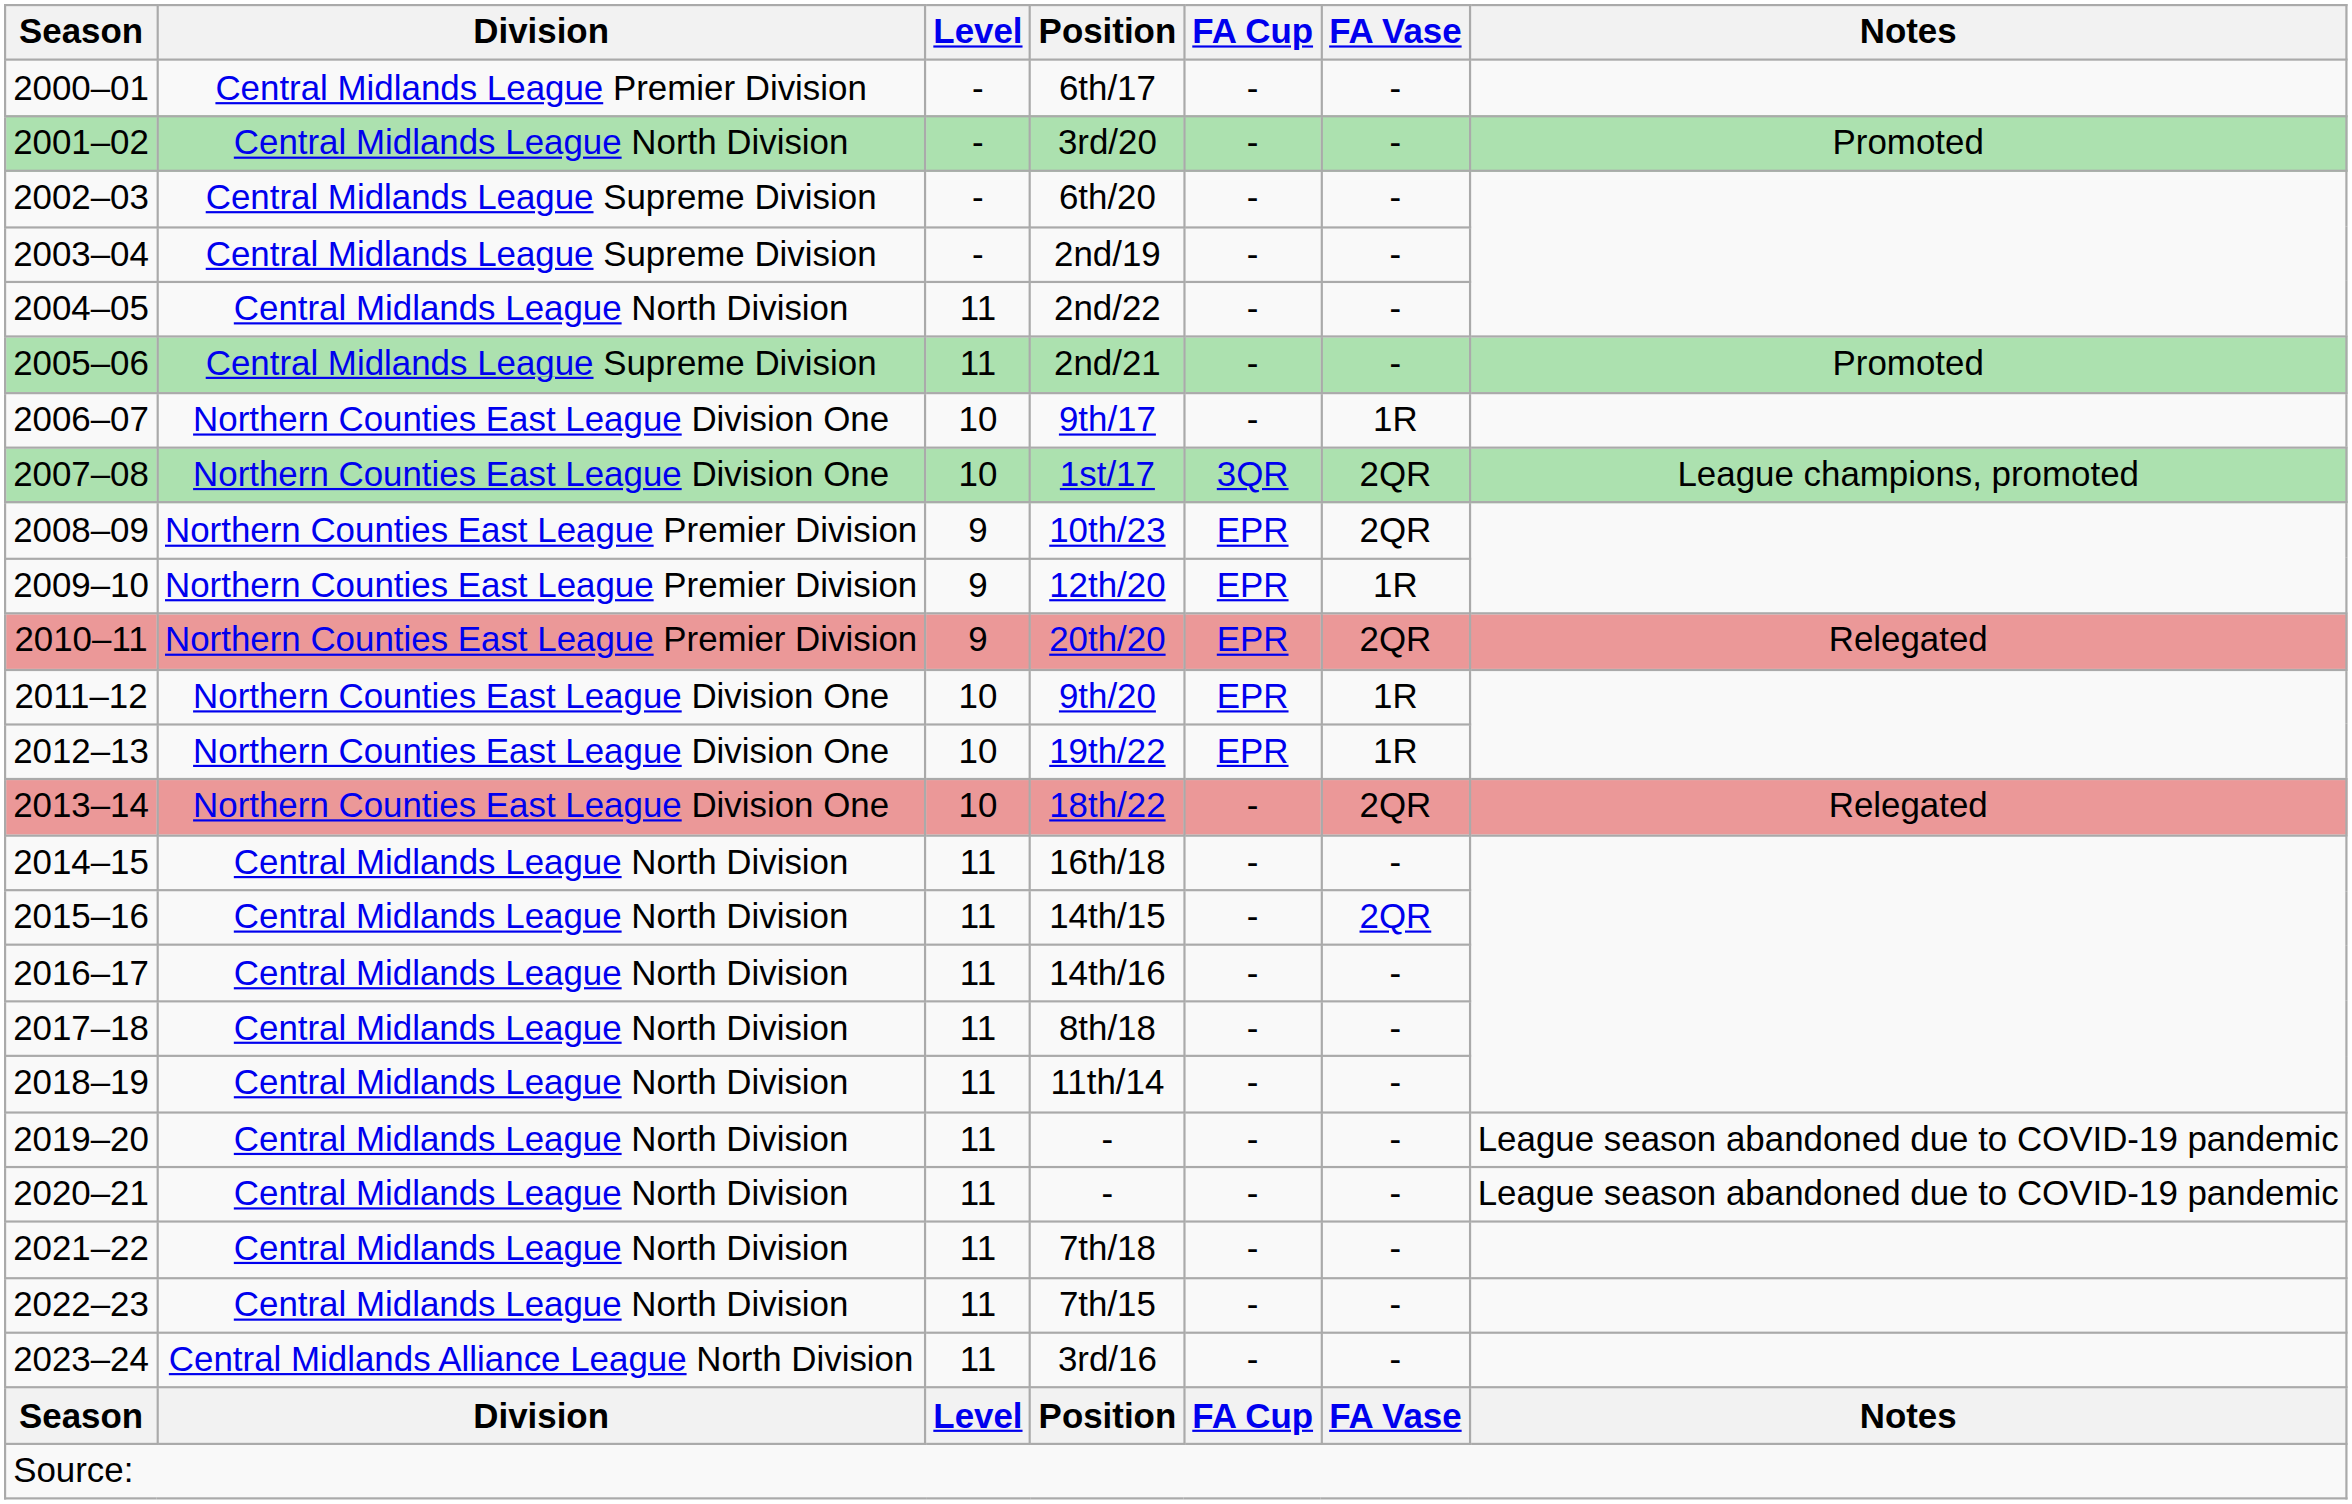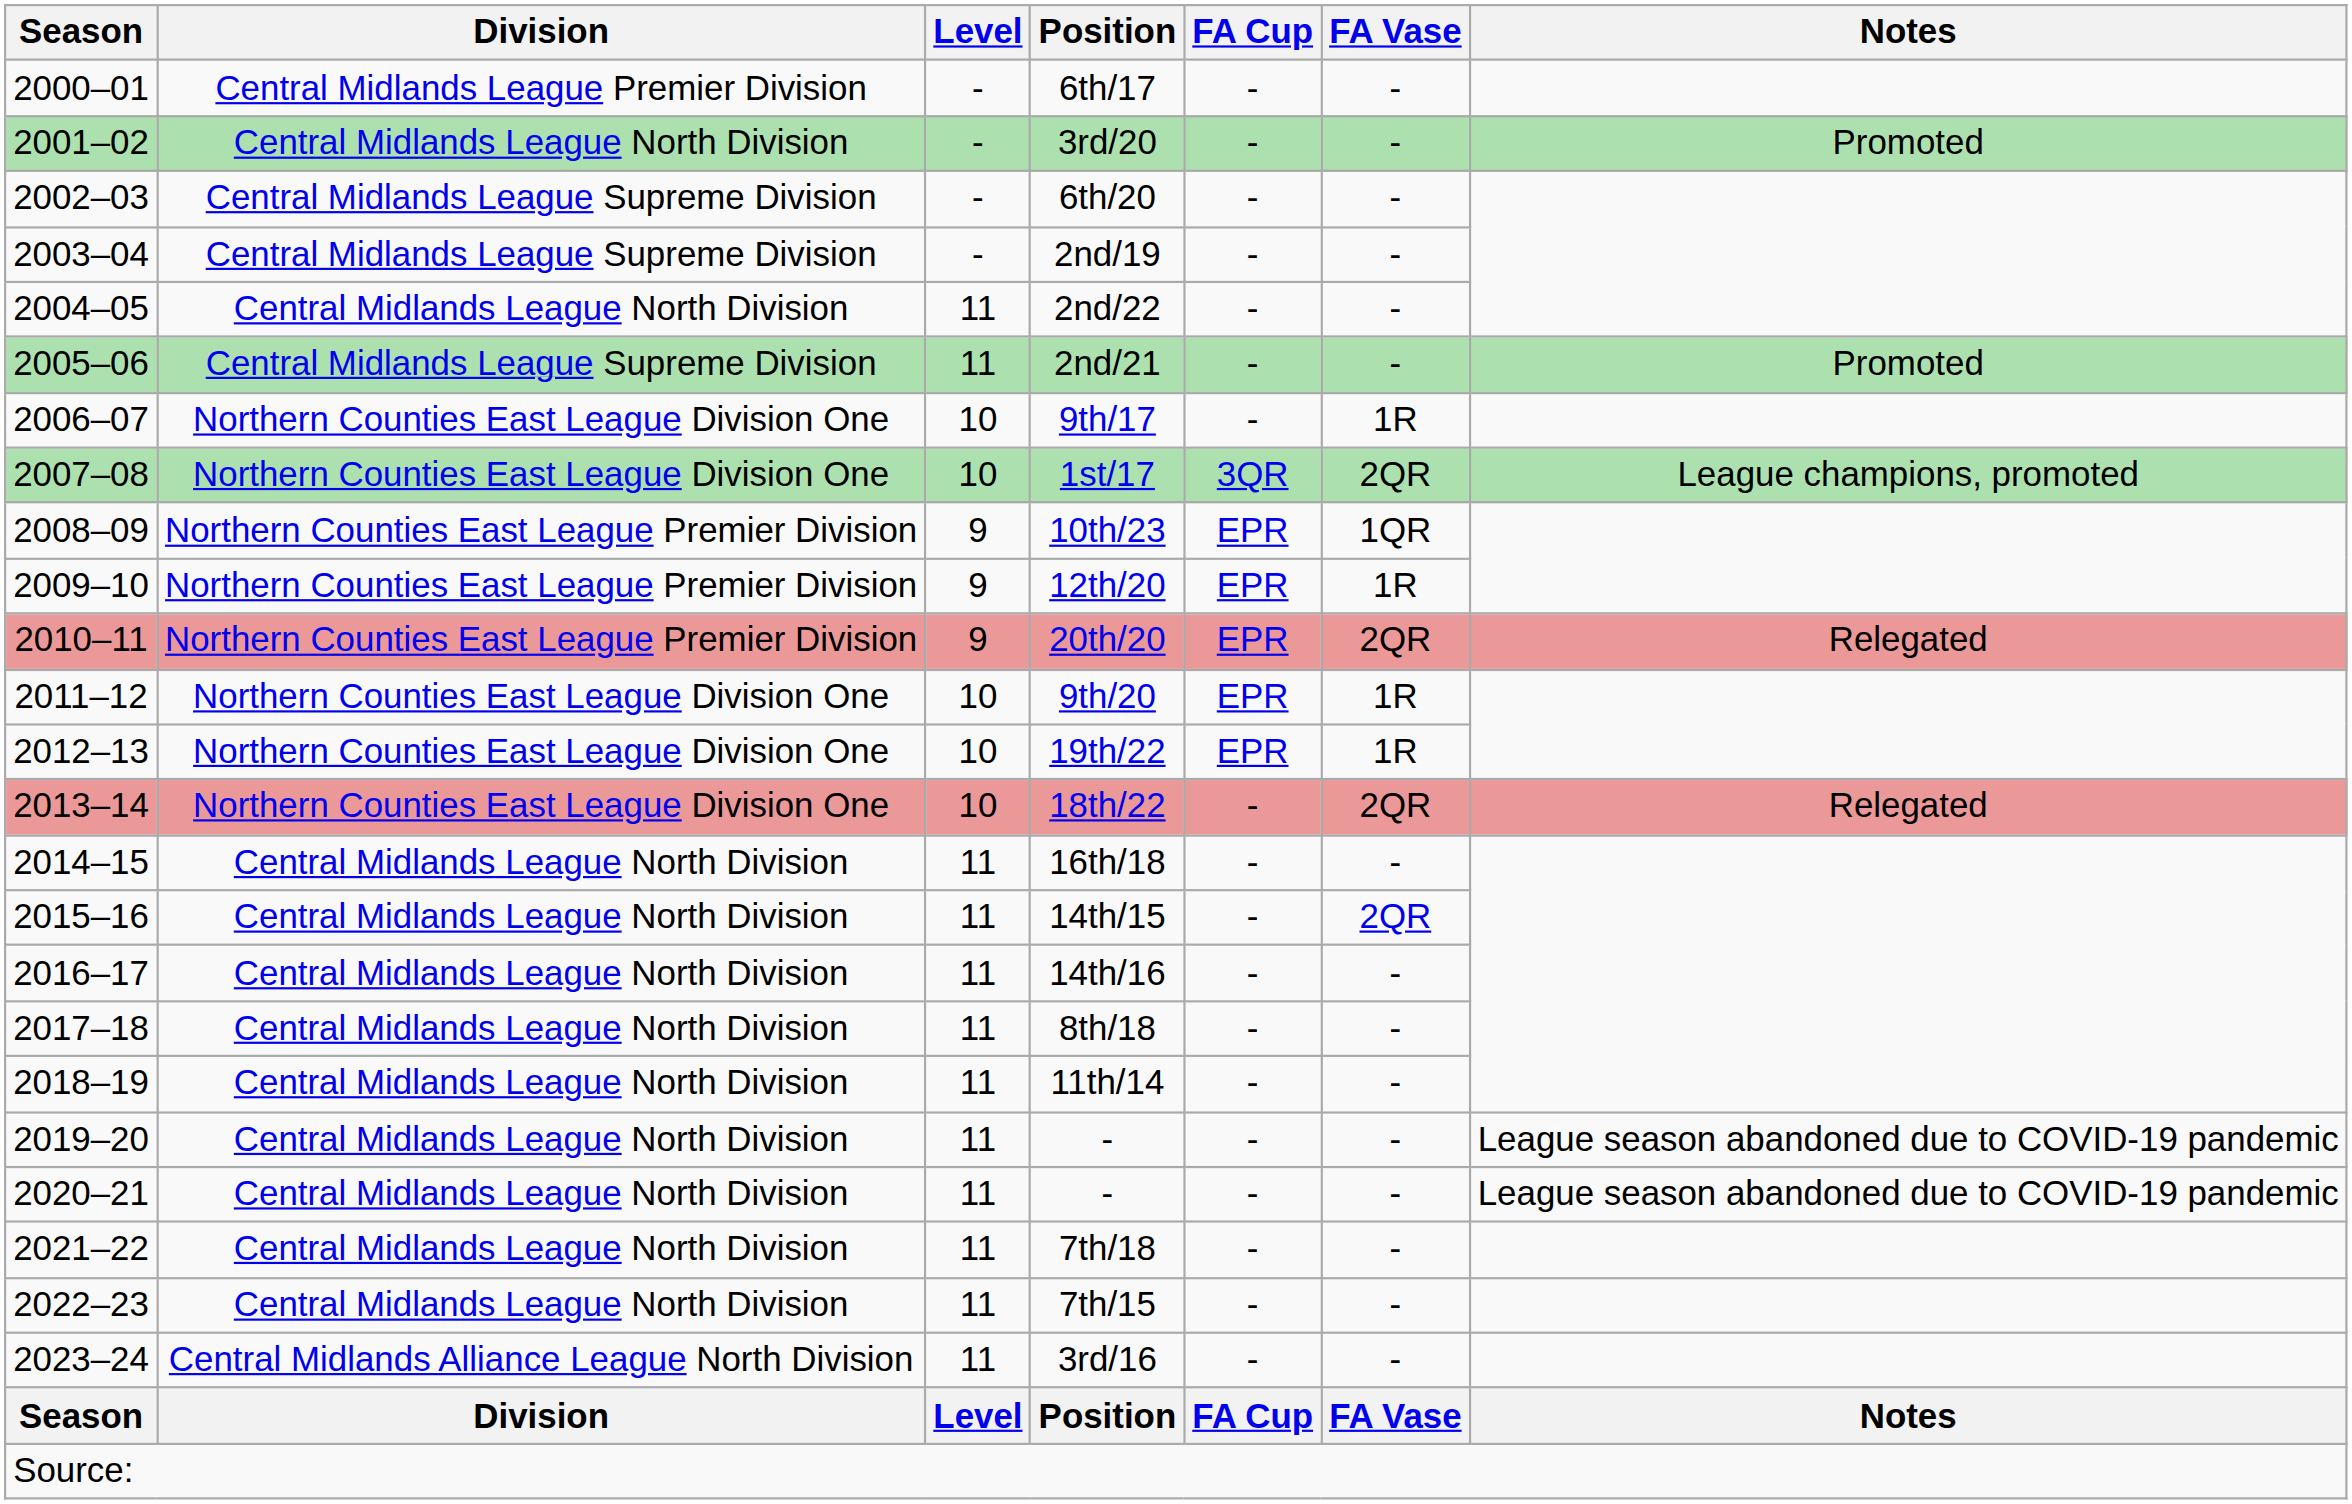10th/23 | FA Vase: 2QR -> 1QR
